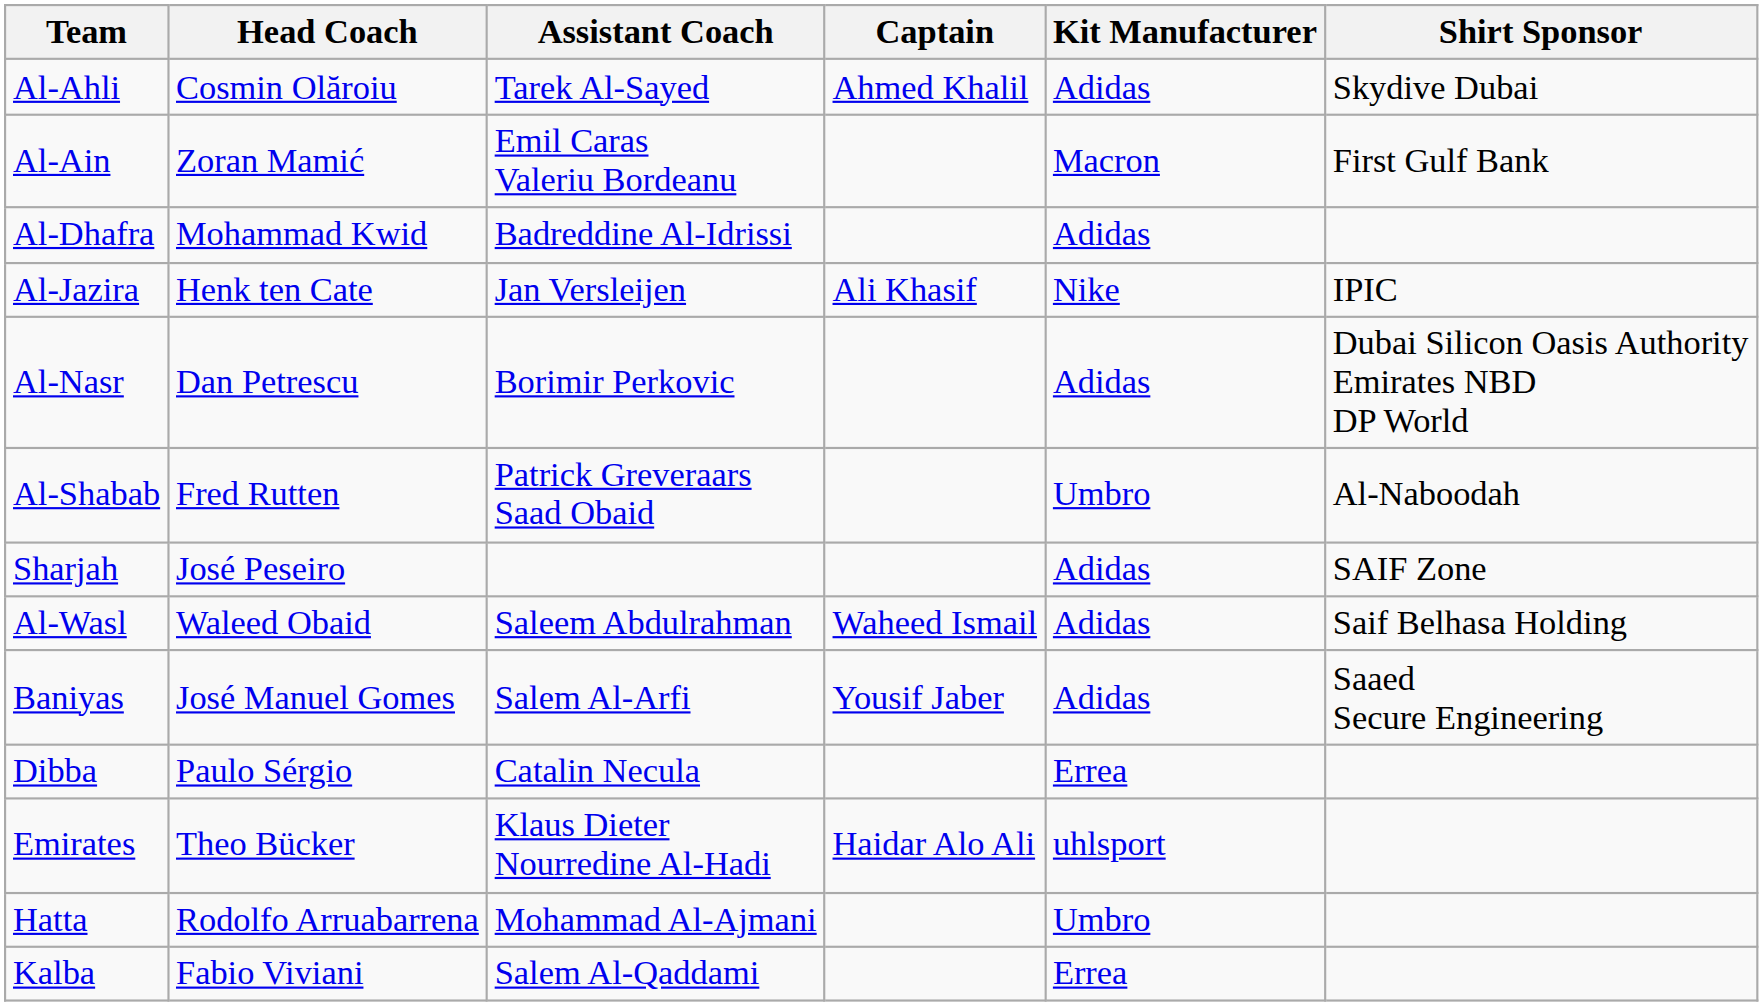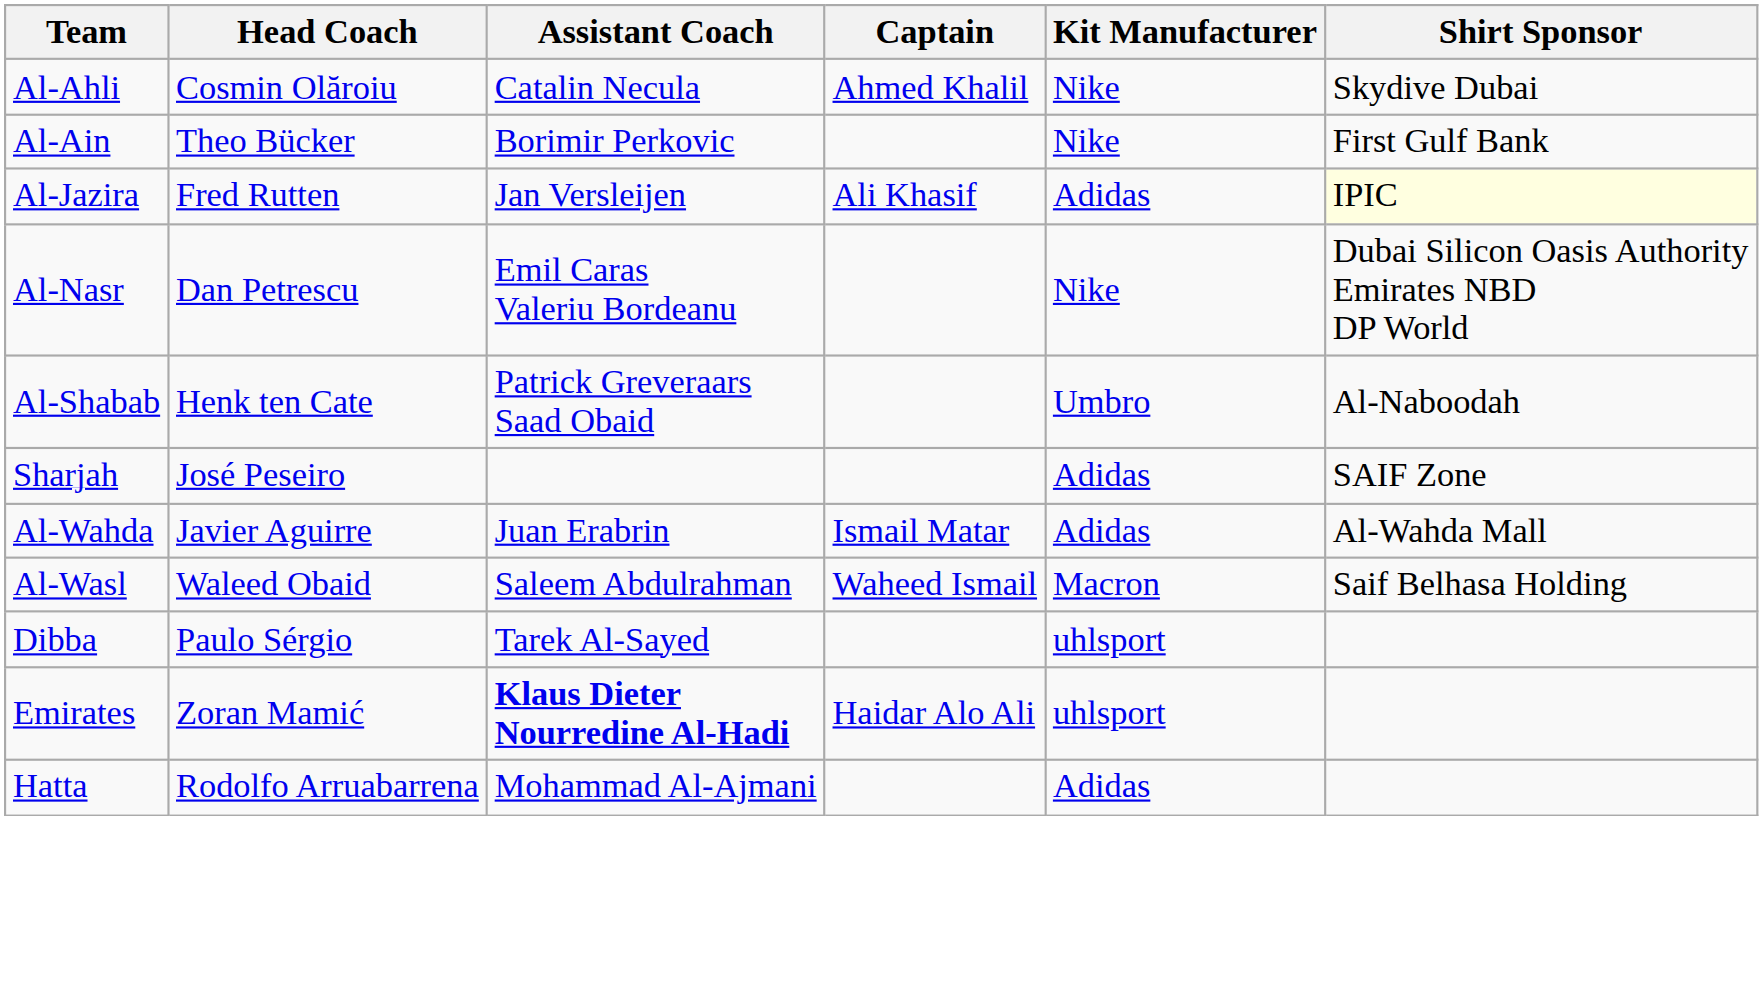Al-Ahli | Assistant Coach: Tarek Al-Sayed -> Catalin Necula
Al-Ahli | Kit Manufacturer: Adidas -> Nike
Al-Ain | Head Coach: Zoran Mamić -> Theo Bücker
Al-Ain | Assistant Coach: Emil Caras Valeriu Bordeanu -> Borimir Perkovic
Al-Ain | Kit Manufacturer: Macron -> Nike
- row: Al-Dhafra | Mohammad Kwid | Badreddine Al-Idrissi | Adidas
Al-Jazira | Head Coach: Henk ten Cate -> Fred Rutten
Al-Jazira | Kit Manufacturer: Nike -> Adidas
Al-Jazira | Shirt Sponsor: no background -> lightyellow background
Al-Nasr | Assistant Coach: Borimir Perkovic -> Emil Caras Valeriu Bordeanu
Al-Nasr | Kit Manufacturer: Adidas -> Nike
Al-Shabab | Head Coach: Fred Rutten -> Henk ten Cate
+ row: Al-Wahda | Javier Aguirre | Juan Erabrin | Ismail Matar | Adidas | Al-Wahda Mall
Al-Wasl | Kit Manufacturer: Adidas -> Macron
- row: Baniyas | José Manuel Gomes | Salem Al-Arfi | Yousif Jaber | Adidas | Saaed Secure Engineering
Dibba | Assistant Coach: Catalin Necula -> Tarek Al-Sayed
Dibba | Kit Manufacturer: Errea -> uhlsport
Emirates | Head Coach: Theo Bücker -> Zoran Mamić
Emirates | Assistant Coach: normal -> bold
Hatta | Kit Manufacturer: Umbro -> Adidas
- row: Kalba | Fabio Viviani | Salem Al-Qaddami | Errea
